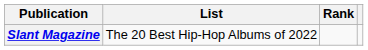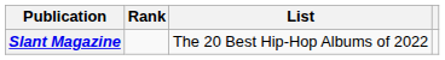columns swapped: List <-> Rank
